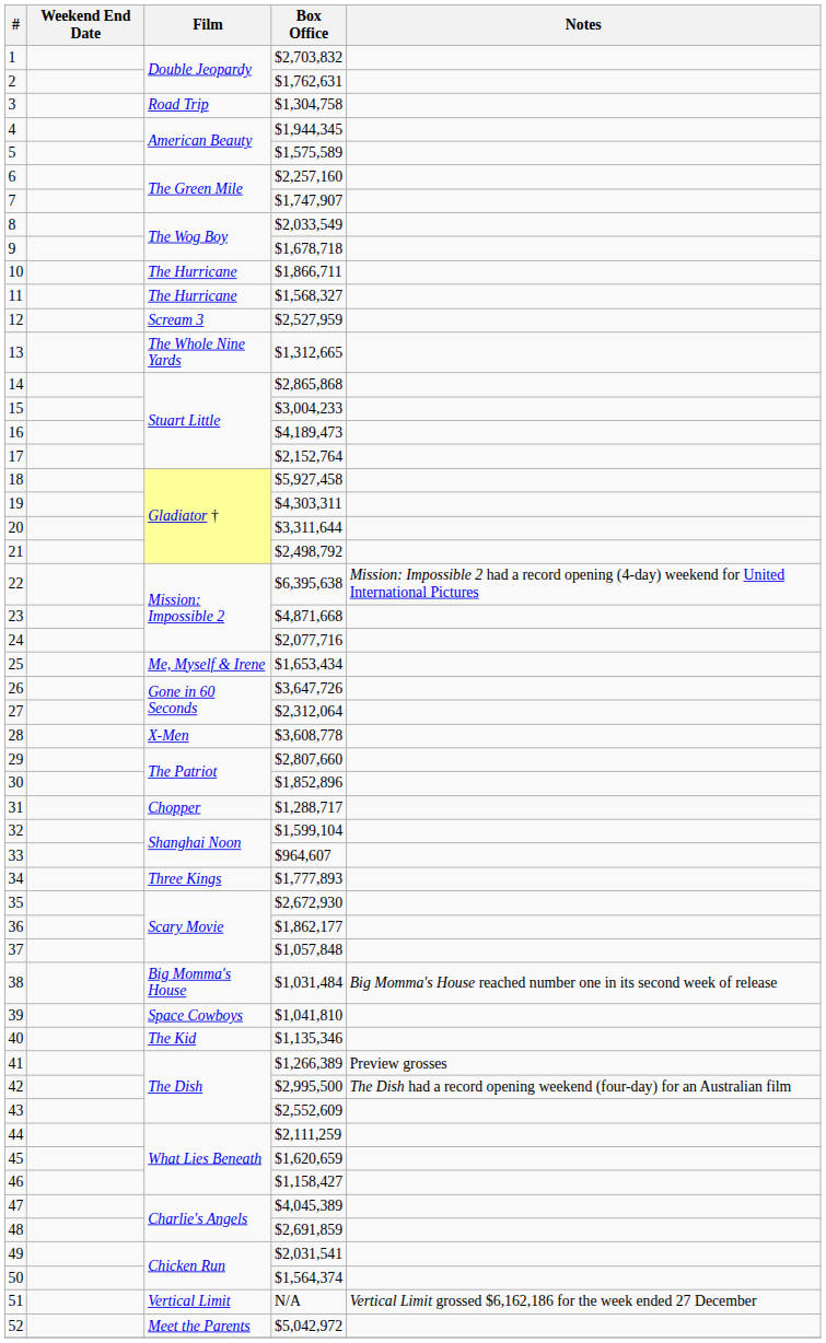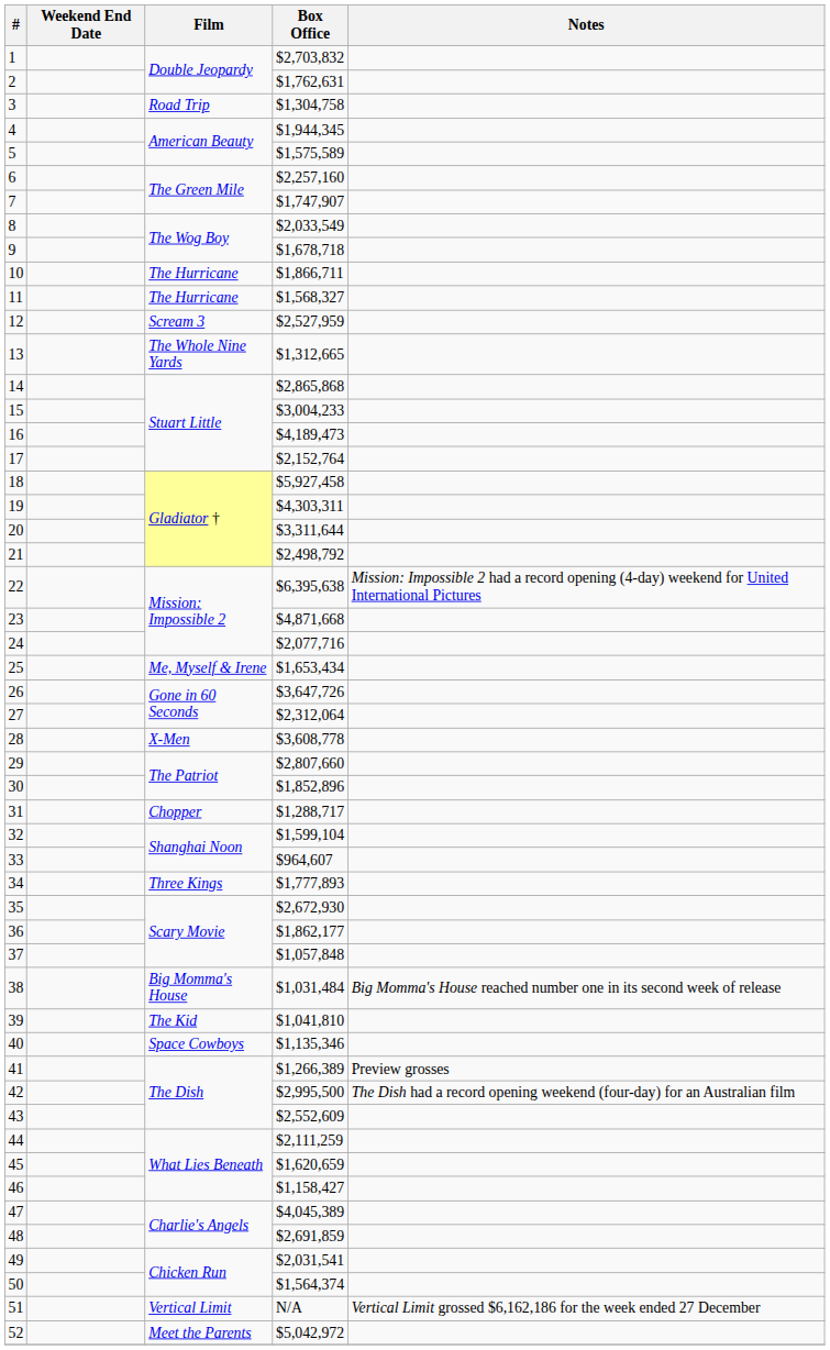39 | Film: Space Cowboys -> The Kid
40 | Film: The Kid -> Space Cowboys
